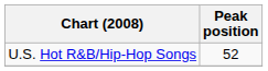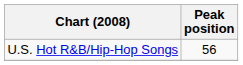U.S. Hot R&B/Hip-Hop Songs | Peak position: 52 -> 56
